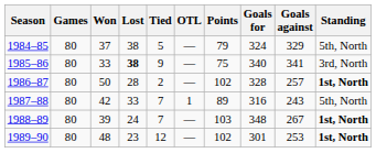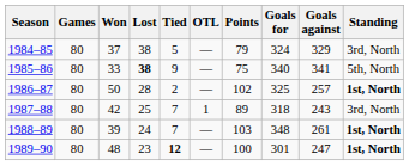1984–85 | Standing: 5th, North -> 3rd, North
1985–86 | Standing: 3rd, North -> 5th, North
1986–87 | Goals for: 328 -> 325
1987–88 | Lost: 33 -> 25
1987–88 | Goals for: 316 -> 318
1987–88 | Standing: 5th, North -> 3rd, North
1988–89 | Goals against: 267 -> 261
1989–90 | Tied: normal -> bold
1989–90 | Points: 102 -> 100
1989–90 | Goals against: 253 -> 247
